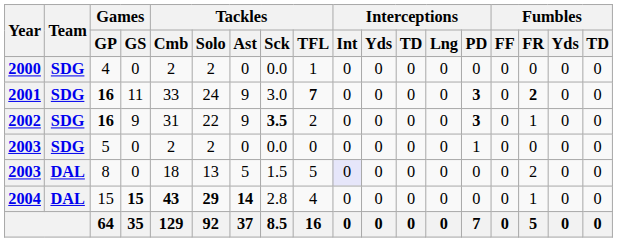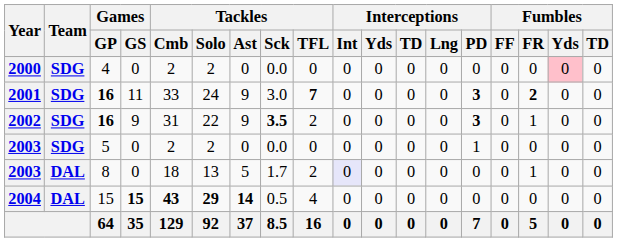2000 | Tackles / TFL: 1 -> 0
2000 | Fumbles / Yds: no background -> pink background
2003 / 8 | Tackles / Sck: 1.5 -> 1.7
2003 / 8 | Tackles / TFL: 5 -> 2
2003 / 8 | Fumbles / FR: 2 -> 1
2004 | Tackles / Sck: 2.8 -> 0.5
2004 | Fumbles / FR: 1 -> 0
